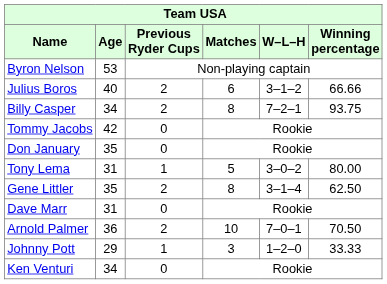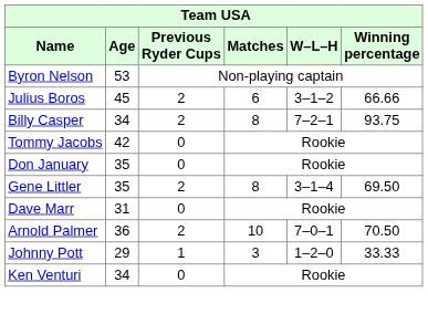Julius Boros | Age: 40 -> 45
- row: Tony Lema | 31 | 1 | 5 | 3–0–2 | 80.00
Gene Littler | Winning percentage: 62.50 -> 69.50
